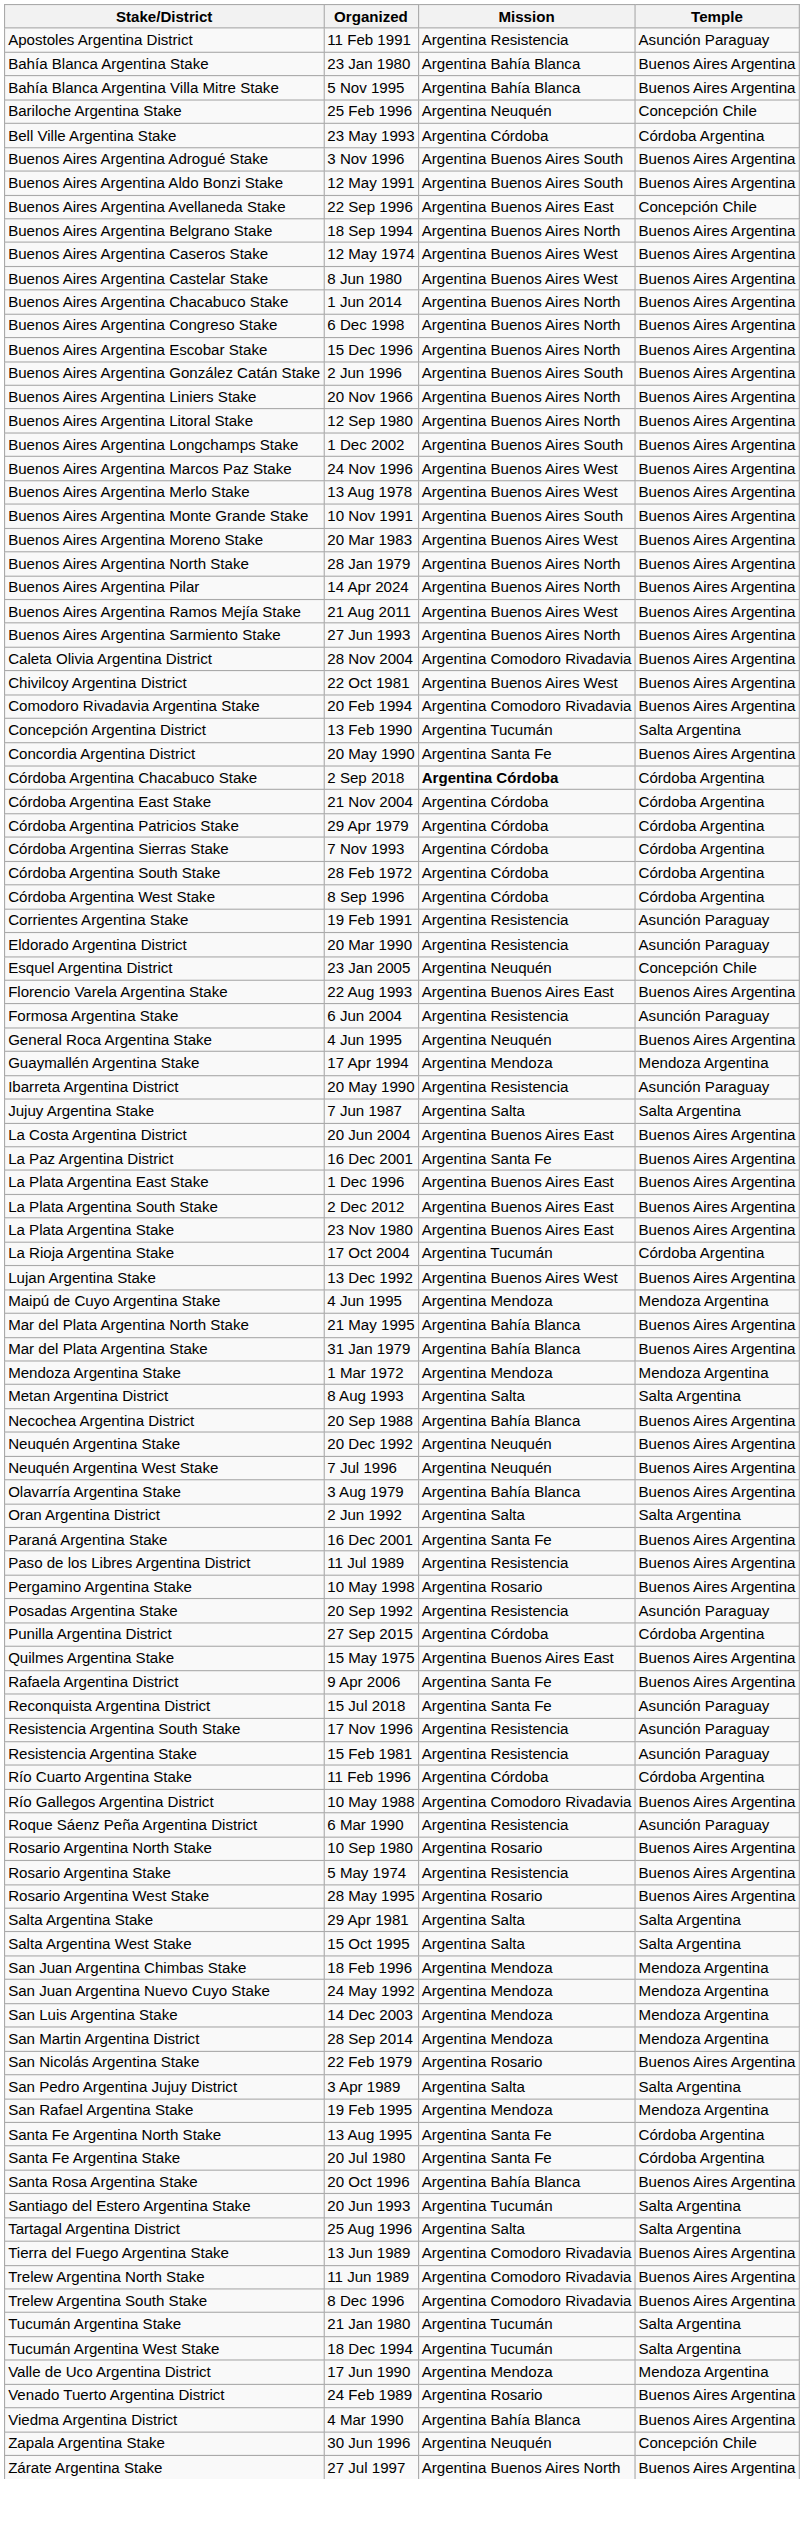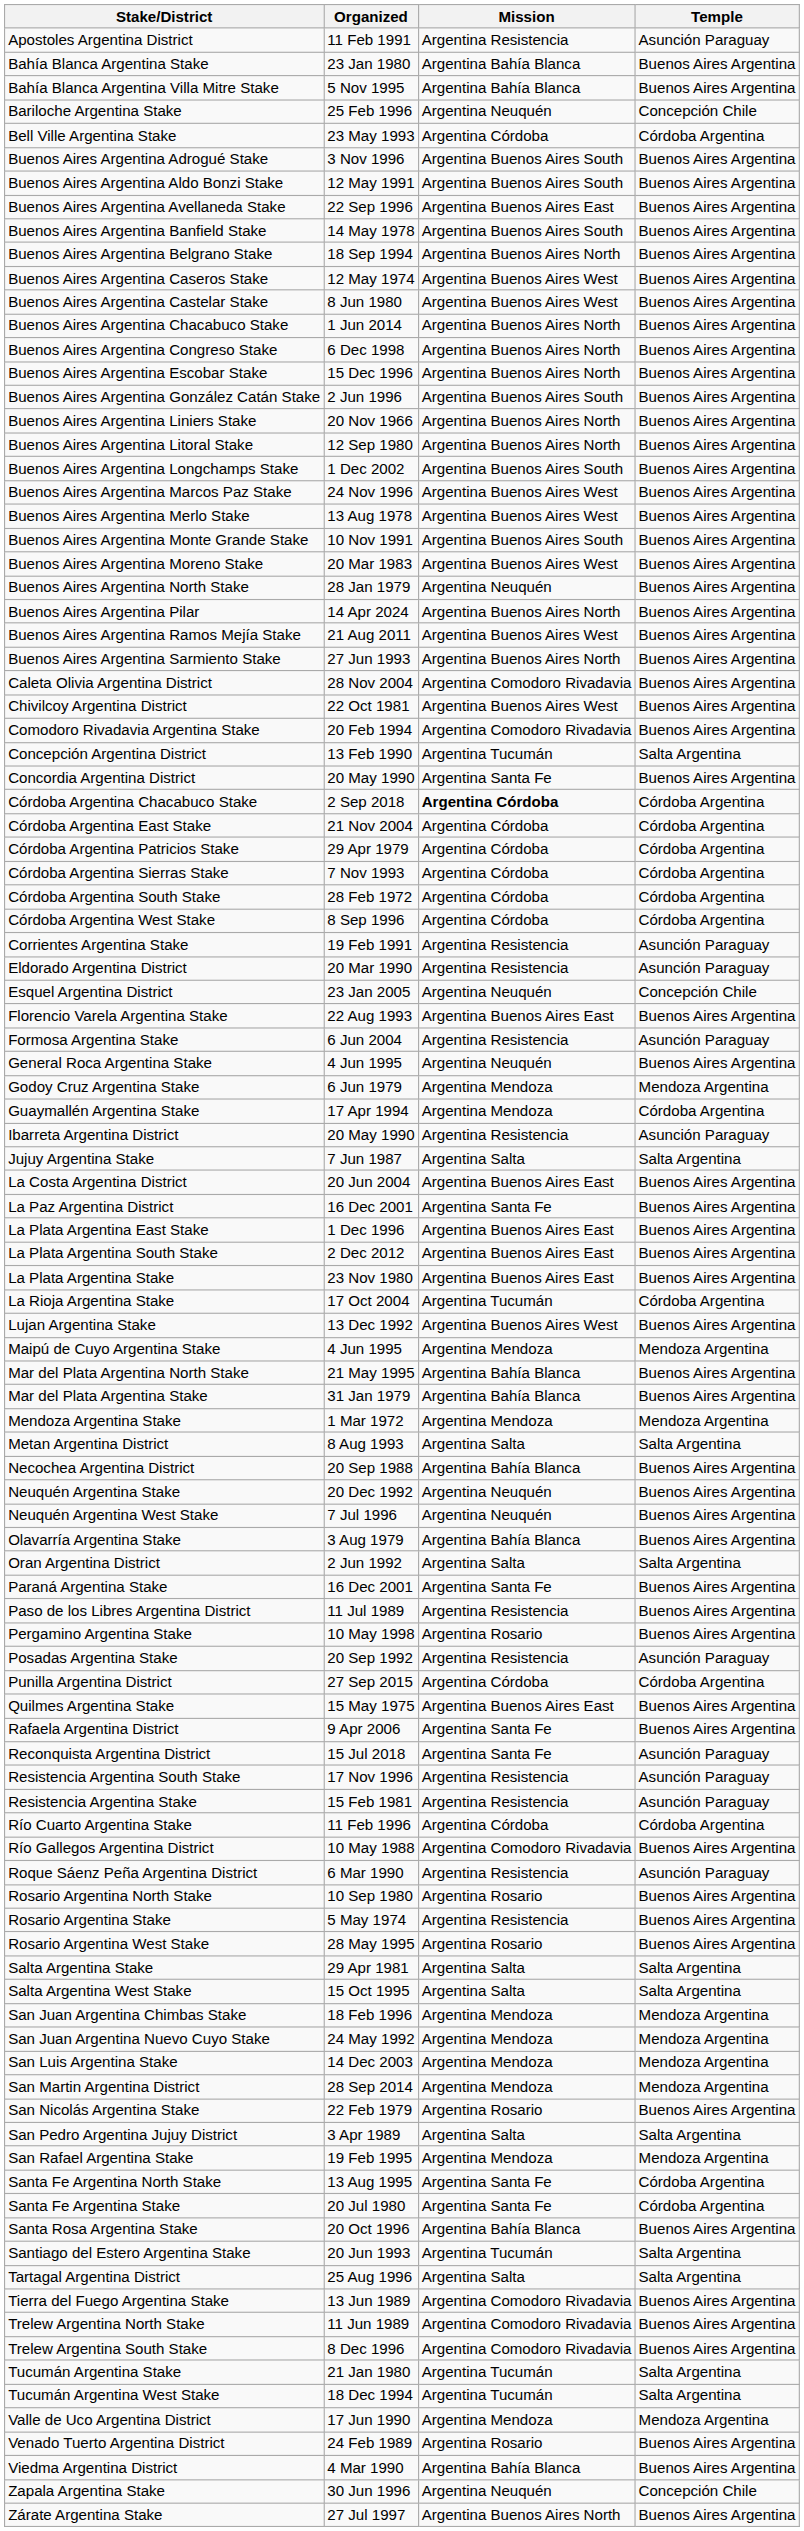Buenos Aires Argentina Avellaneda Stake | Temple: Concepción Chile -> Buenos Aires Argentina
+ row: Buenos Aires Argentina Banfield Stake | 14 May 1978 | Argentina Buenos Aires South | Buenos Aires Argentina
Buenos Aires Argentina North Stake | Mission: Argentina Buenos Aires North -> Argentina Neuquén
+ row: Godoy Cruz Argentina Stake | 6 Jun 1979 | Argentina Mendoza | Mendoza Argentina
Guaymallén Argentina Stake | Temple: Mendoza Argentina -> Córdoba Argentina
